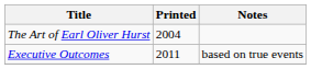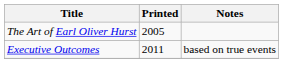The Art of Earl Oliver Hurst | Printed: 2004 -> 2005
